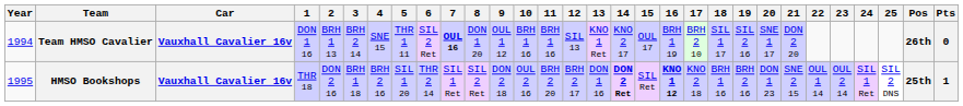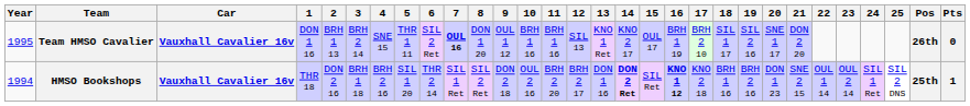Team HMSO Cavalier | Year: 1994 -> 1995
HMSO Bookshops | Year: 1995 -> 1994
